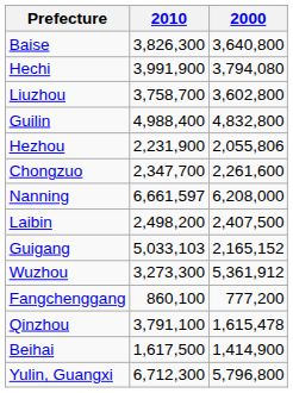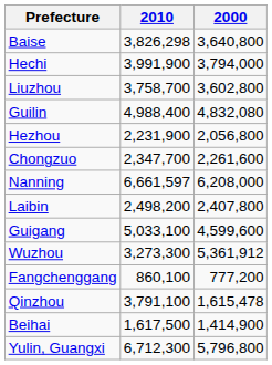Baise | 2010: 3,826,300 -> 3,826,298
Hechi | 2000: 3,794,080 -> 3,794,000
Guilin | 2000: 4,832,800 -> 4,832,080
Hezhou | 2000: 2,055,806 -> 2,056,800
Laibin | 2000: 2,407,500 -> 2,407,800
Guigang | 2010: 5,033,103 -> 5,033,100
Guigang | 2000: 2,165,152 -> 4,599,600
